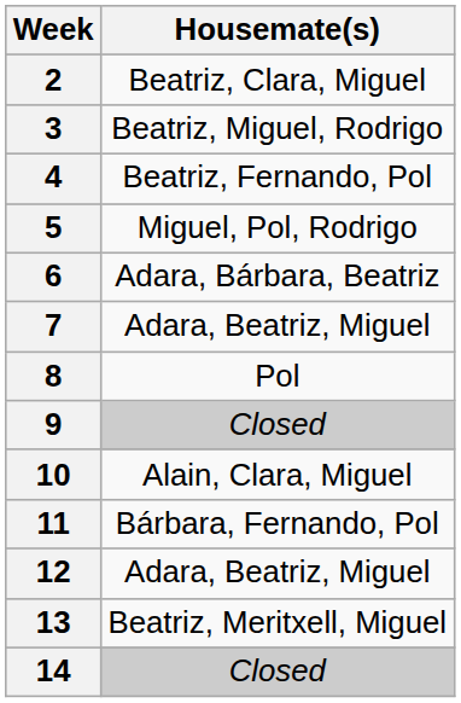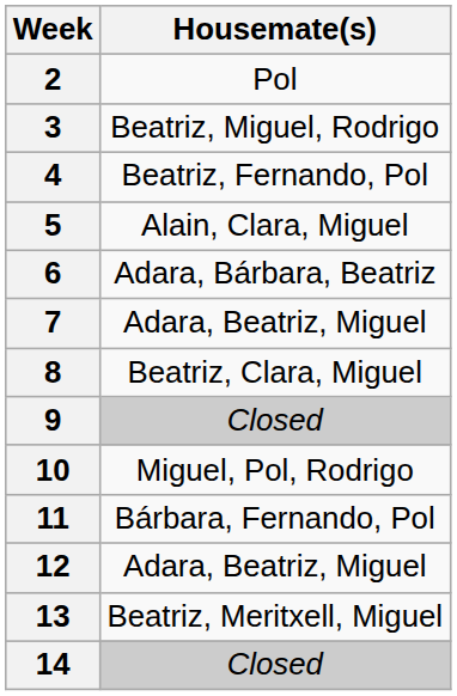2 | Housemate(s): Beatriz, Clara, Miguel -> Pol
5 | Housemate(s): Miguel, Pol, Rodrigo -> Alain, Clara, Miguel
8 | Housemate(s): Pol -> Beatriz, Clara, Miguel
10 | Housemate(s): Alain, Clara, Miguel -> Miguel, Pol, Rodrigo
